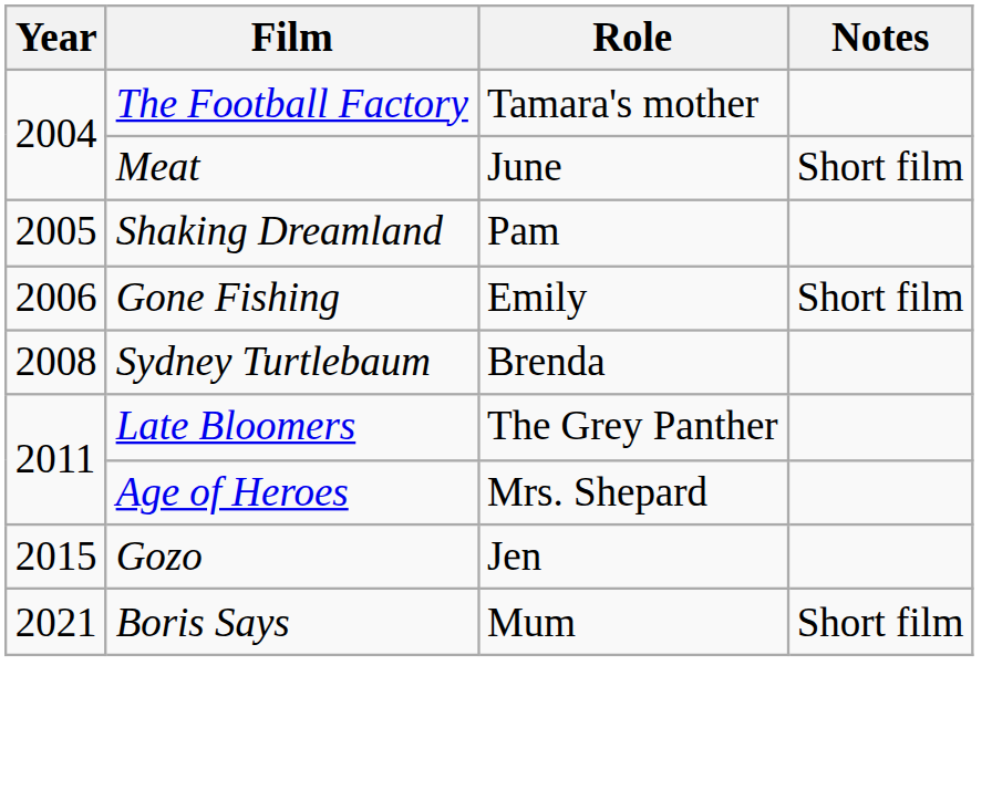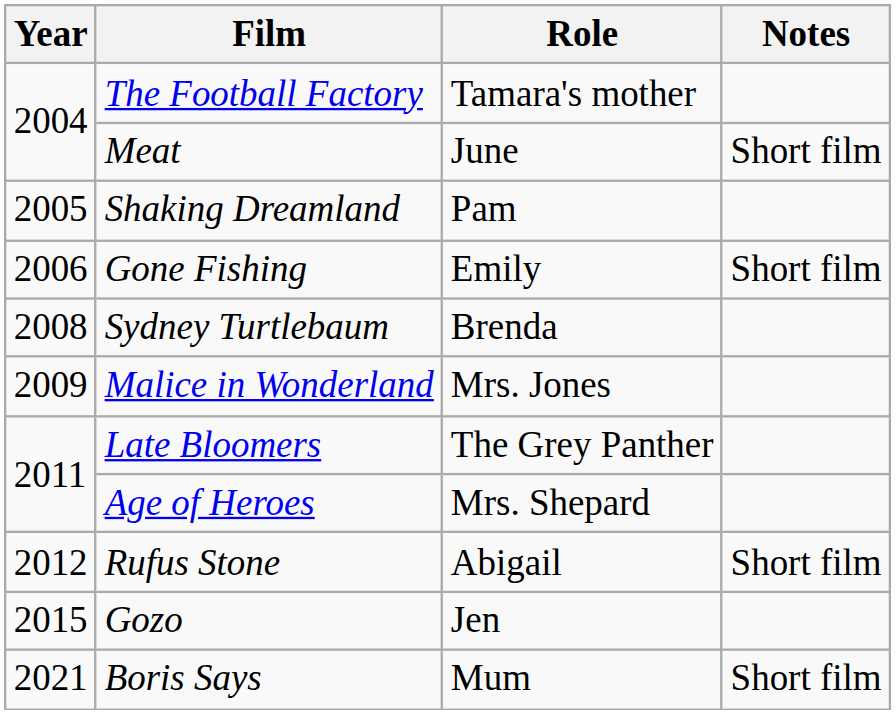+ row: 2009 | Malice in Wonderland | Mrs. Jones
+ row: 2012 | Rufus Stone | Abigail | Short film
